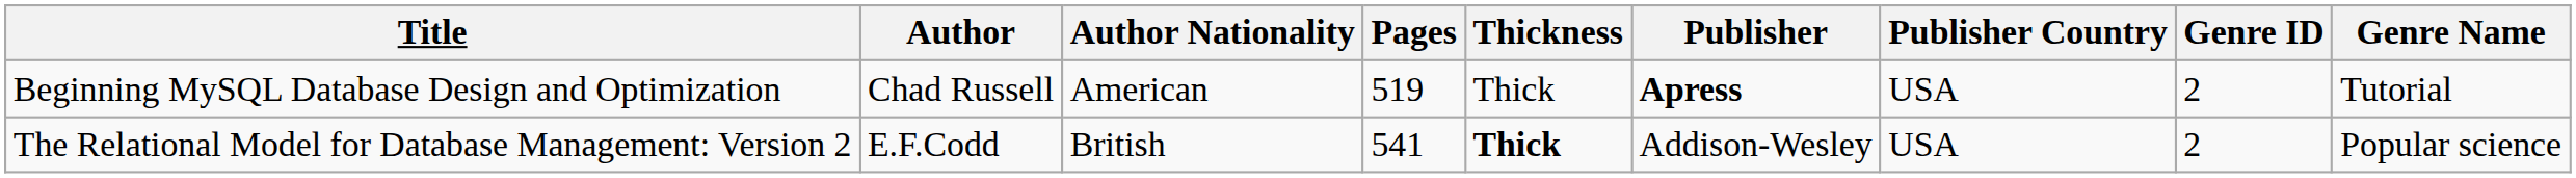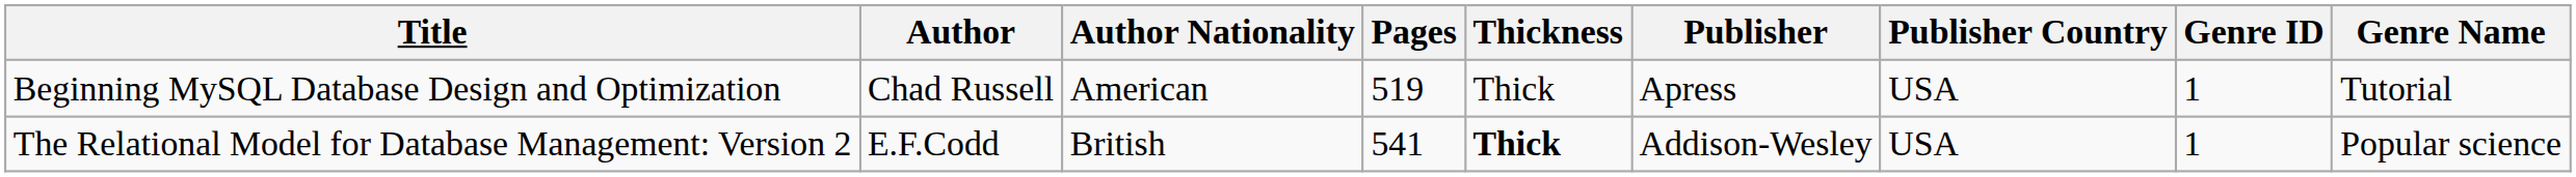Beginning MySQL Database Design and Optimization | Publisher: bold -> normal
Beginning MySQL Database Design and Optimization | Genre ID: 2 -> 1
The Relational Model for Database Management: Version 2 | Genre ID: 2 -> 1
